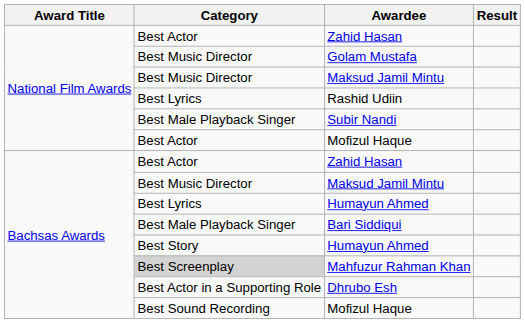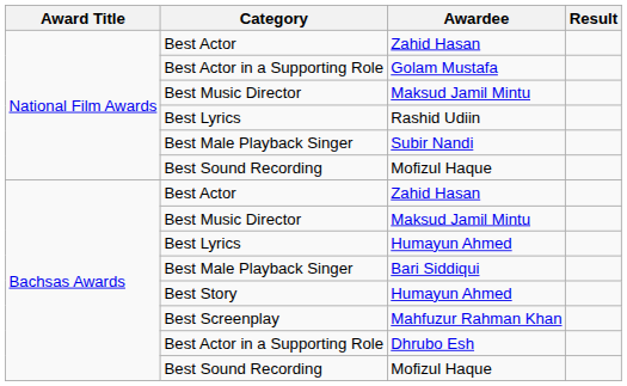Golam Mustafa | Category: Best Music Director -> Best Actor in a Supporting Role
National Film Awards / Mofizul Haque | Category: Best Actor -> Best Sound Recording
Mahfuzur Rahman Khan | Category: lightgrey background -> no background
